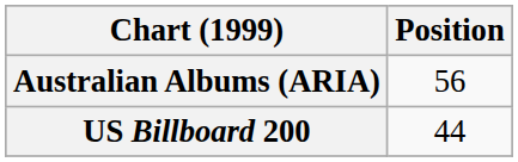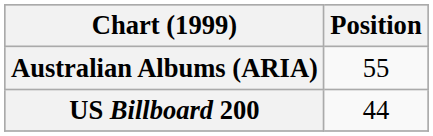Australian Albums (ARIA) | Position: 56 -> 55
